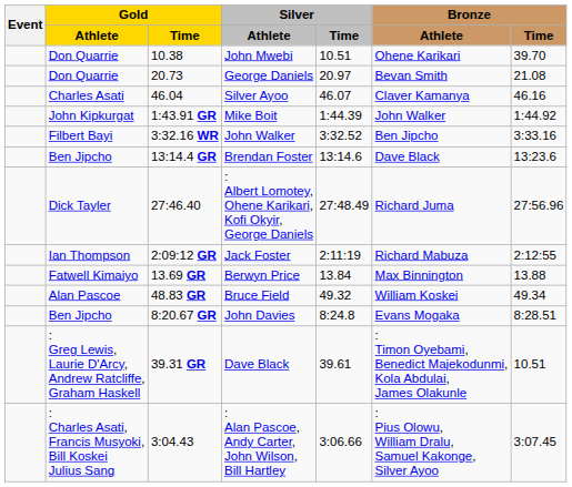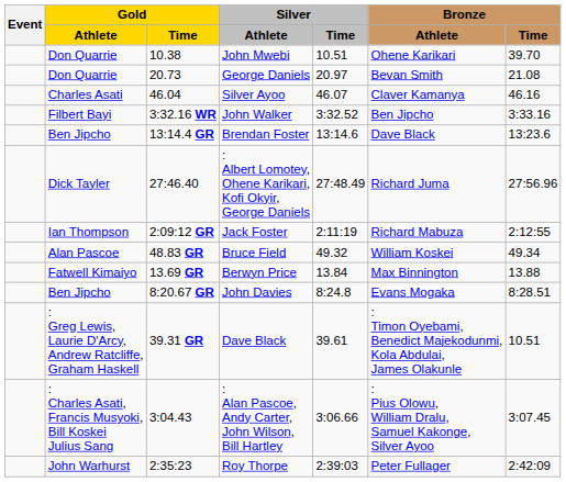- row: John Kipkurgat | 1:43.91 GR | Mike Boit | 1:44.39 | John Walker | 1:44.92
rows swapped: 13.69 GR <-> 48.83 GR
+ row: John Warhurst | 2:35:23 | Roy Thorpe | 2:39:03 | Peter Fullager | 2:42:09
